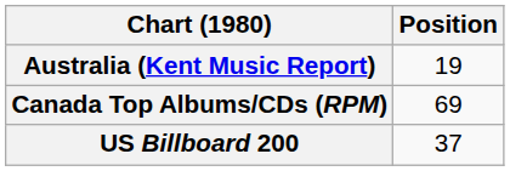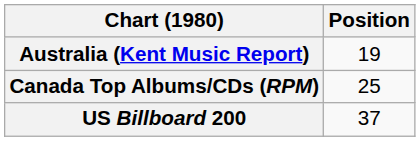Canada Top Albums/CDs (RPM) | Position: 69 -> 25
